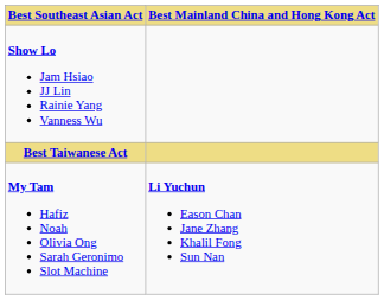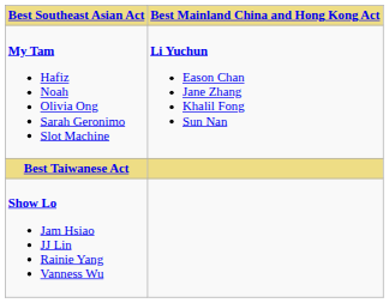rows swapped: My Tam Hafiz Noah Olivia Ong Sarah Geronimo Slot Machine <-> Show Lo Jam Hsiao JJ Lin Rainie Yang Vanness Wu
